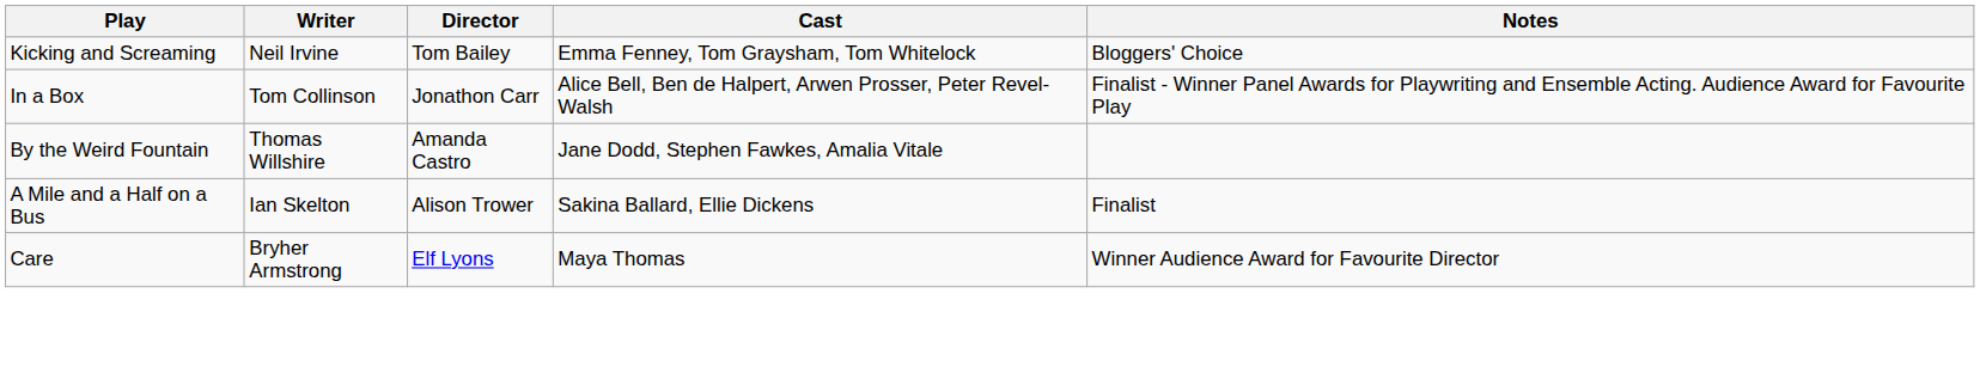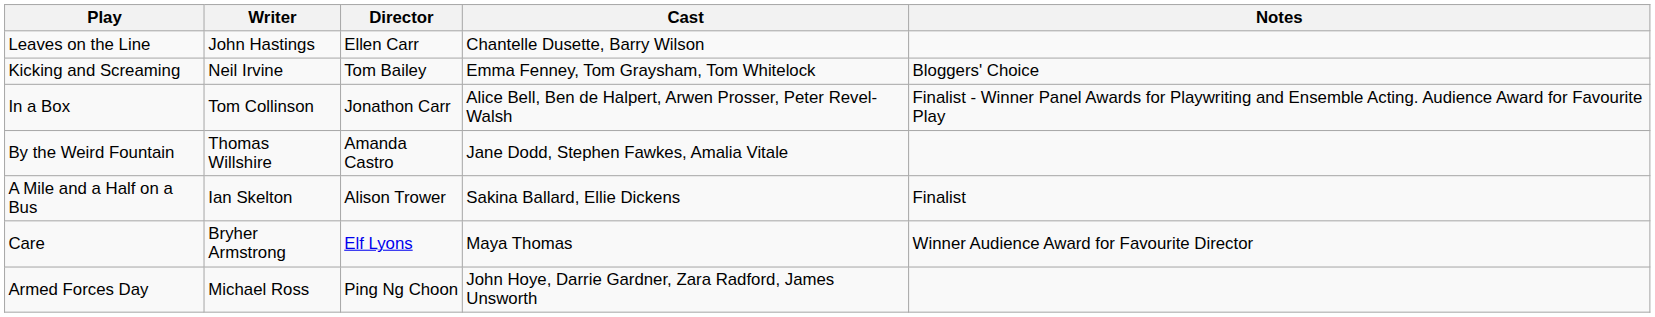+ row: Leaves on the Line | John Hastings | Ellen Carr | Chantelle Dusette, Barry Wilson
+ row: Armed Forces Day | Michael Ross | Ping Ng Choon | John Hoye, Darrie Gardner, Zara Radford, James Unsworth
